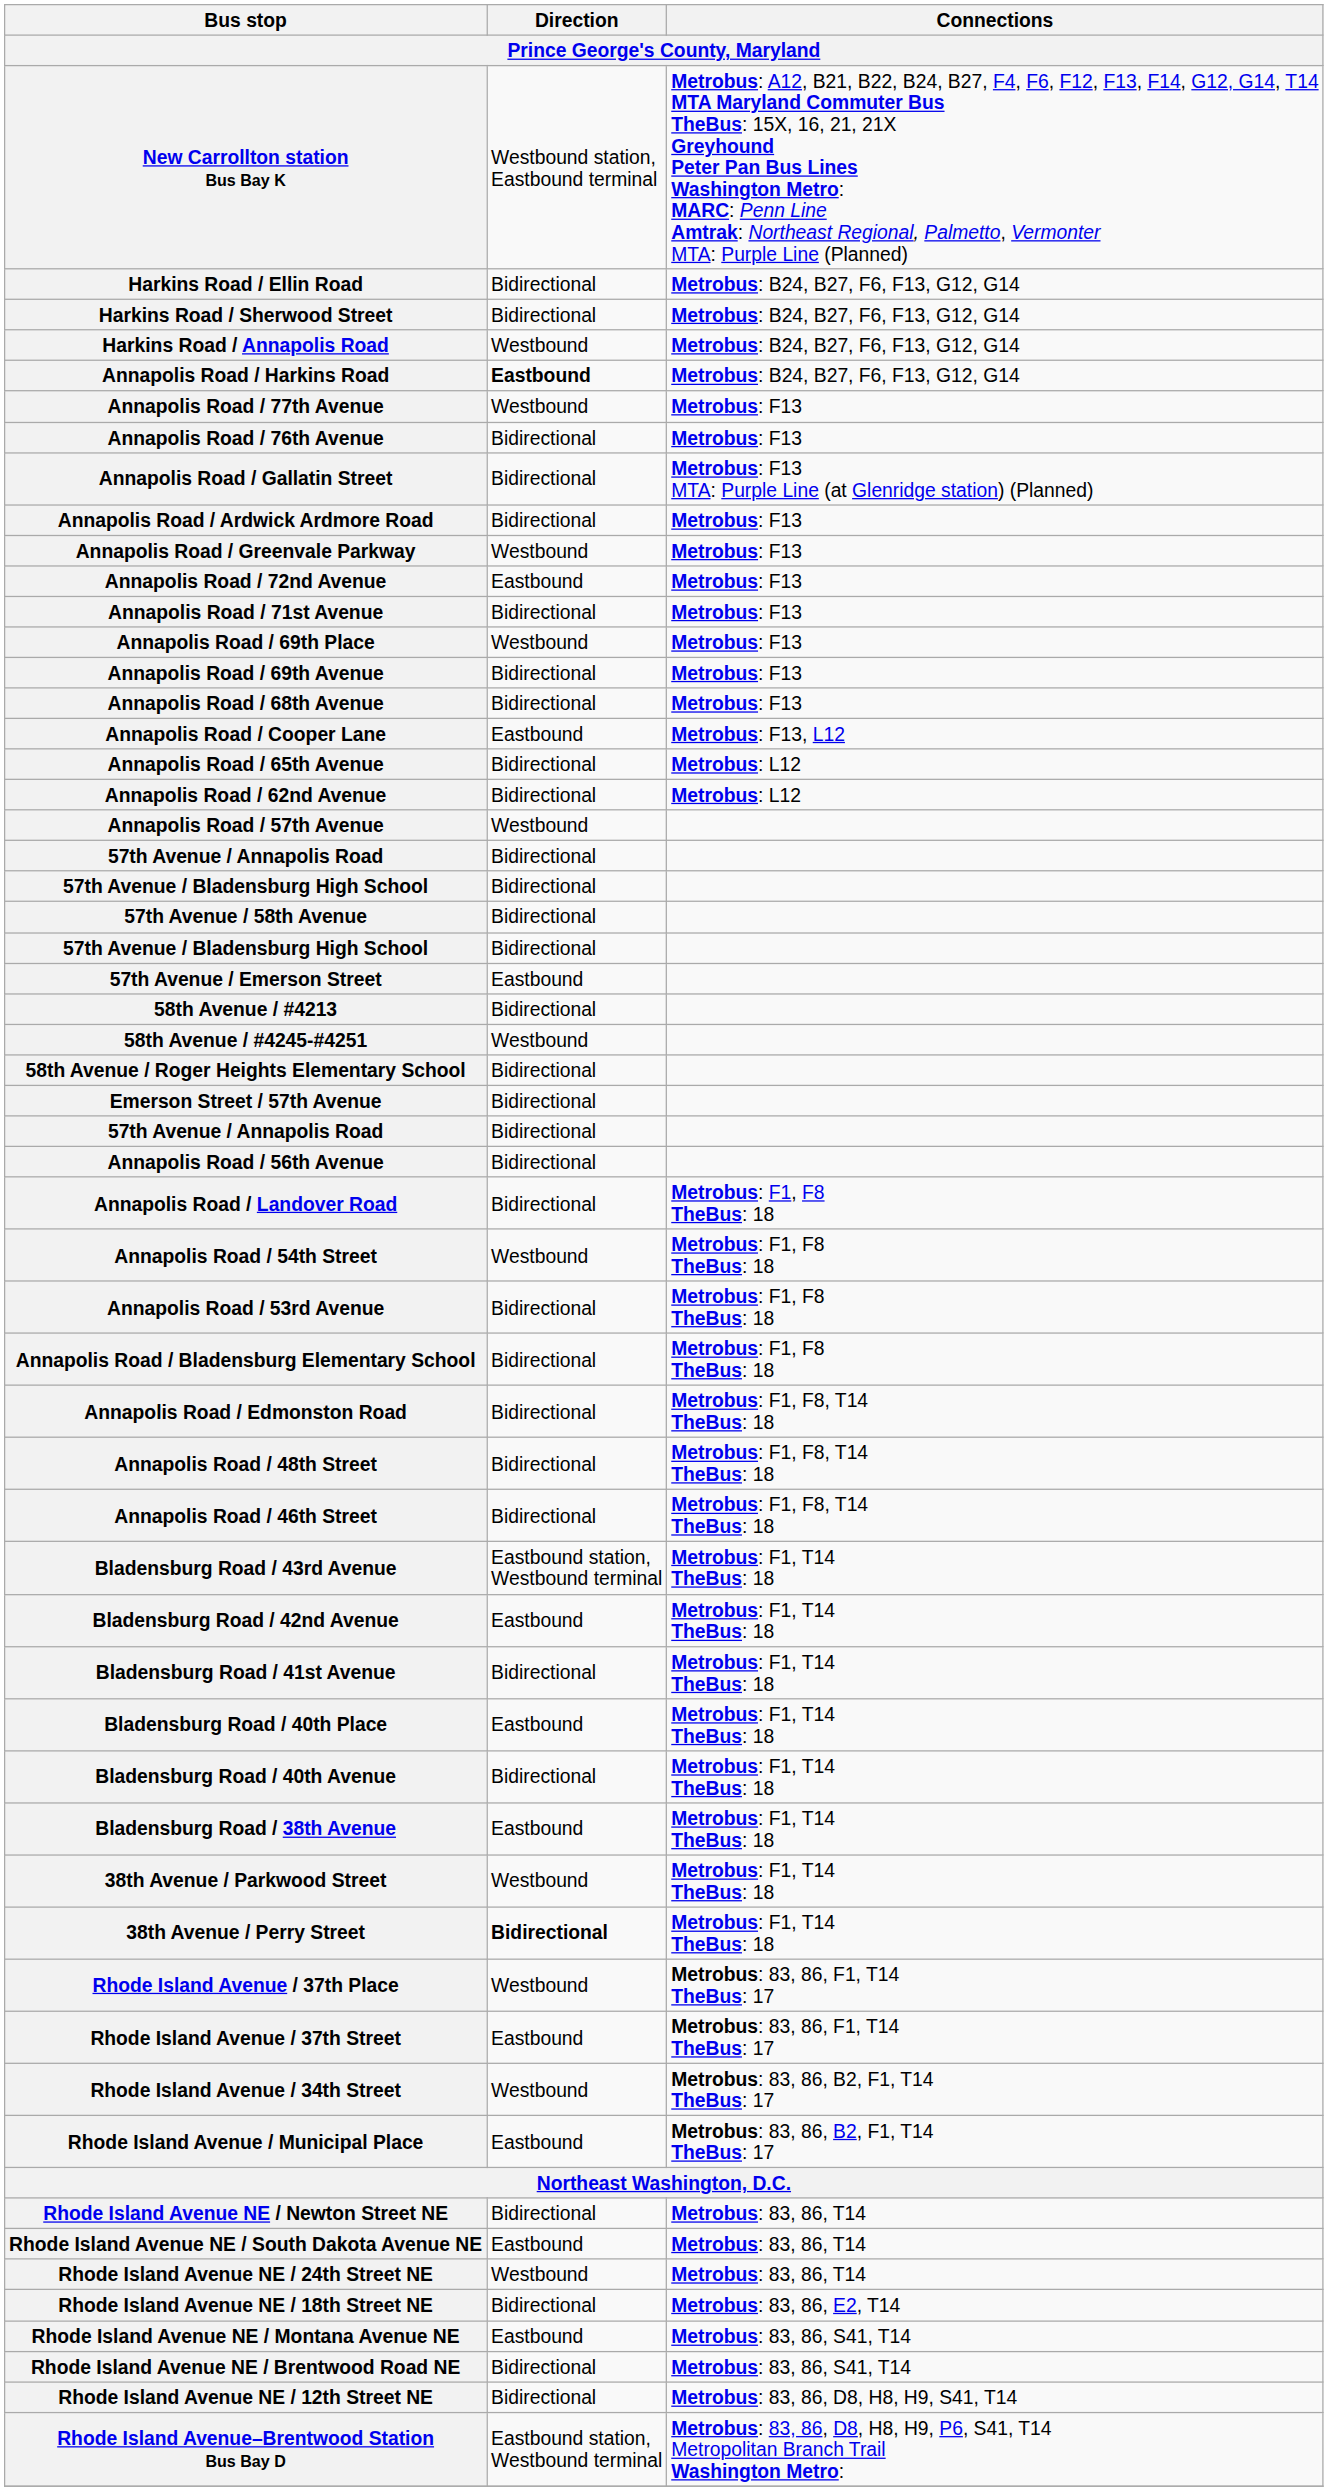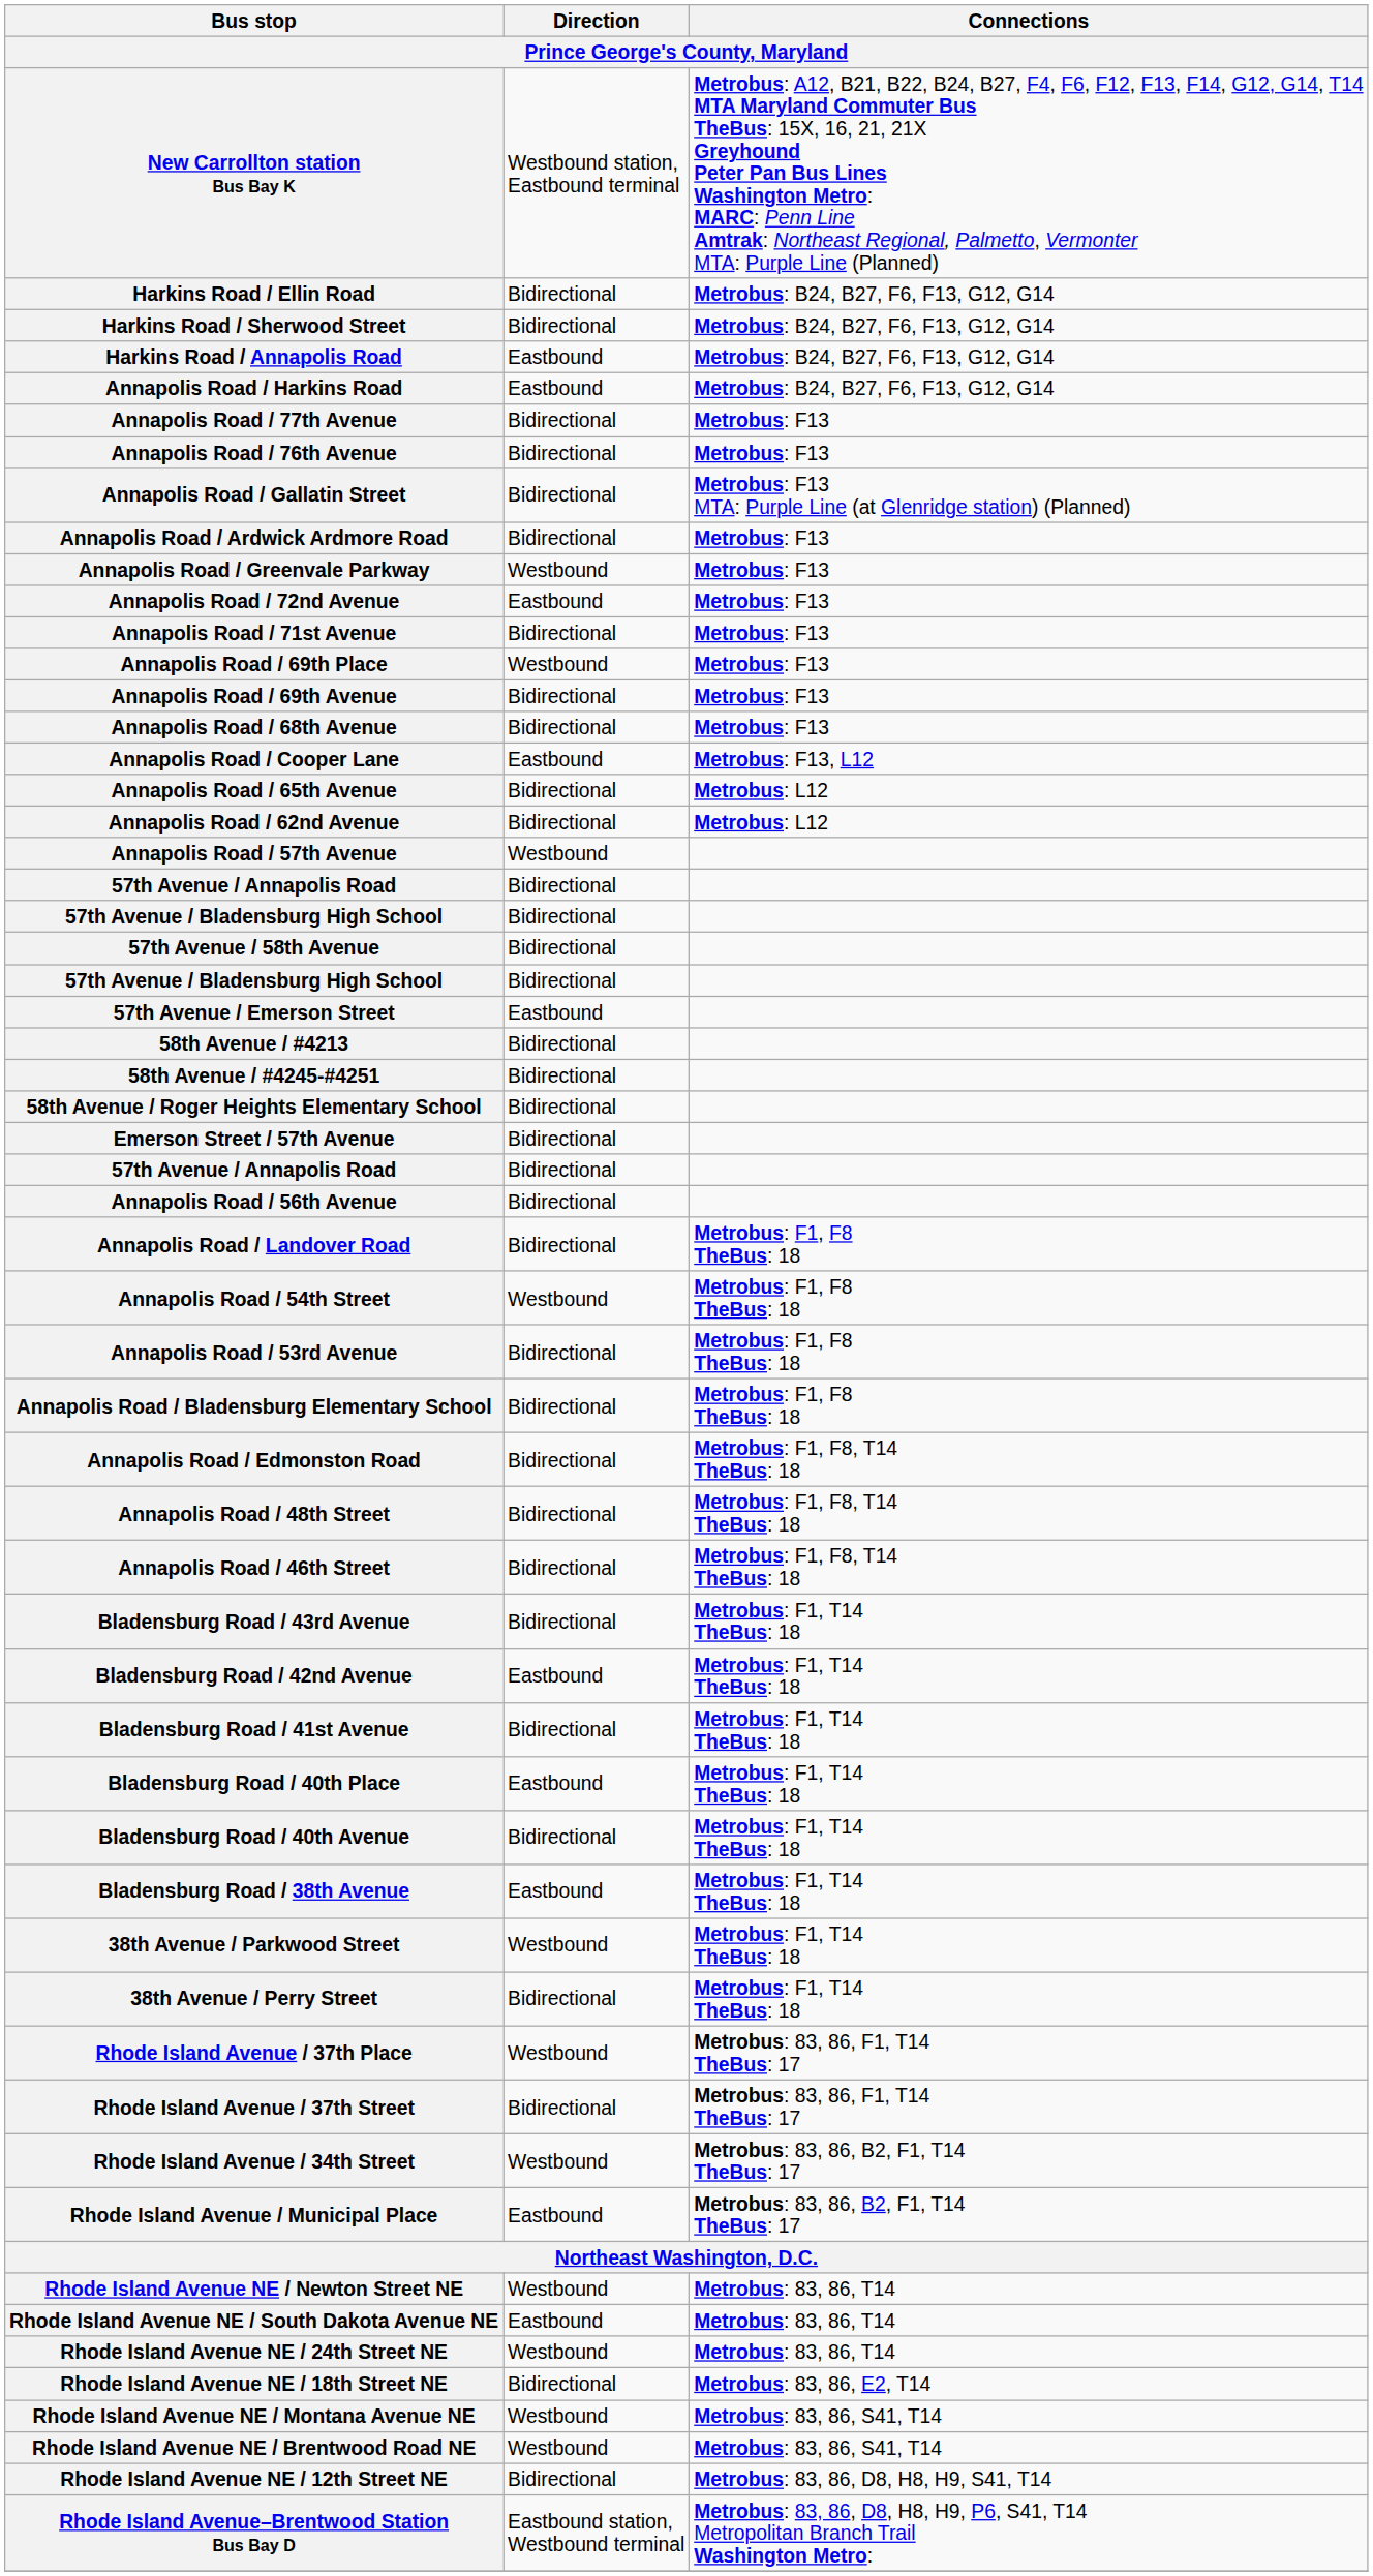Harkins Road / Annapolis Road | Direction: Westbound -> Eastbound
Annapolis Road / Harkins Road | Direction: bold -> normal
Annapolis Road / 77th Avenue | Direction: Westbound -> Bidirectional
58th Avenue / #4245-#4251 | Direction: Westbound -> Bidirectional
Bladensburg Road / 43rd Avenue | Direction: Eastbound station, Westbound terminal -> Bidirectional
38th Avenue / Perry Street | Direction: bold -> normal
Rhode Island Avenue / 37th Street | Direction: Eastbound -> Bidirectional
Rhode Island Avenue NE / Newton Street NE | Direction: Bidirectional -> Westbound
Rhode Island Avenue NE / Montana Avenue NE | Direction: Eastbound -> Westbound
Rhode Island Avenue NE / Brentwood Road NE | Direction: Bidirectional -> Westbound
